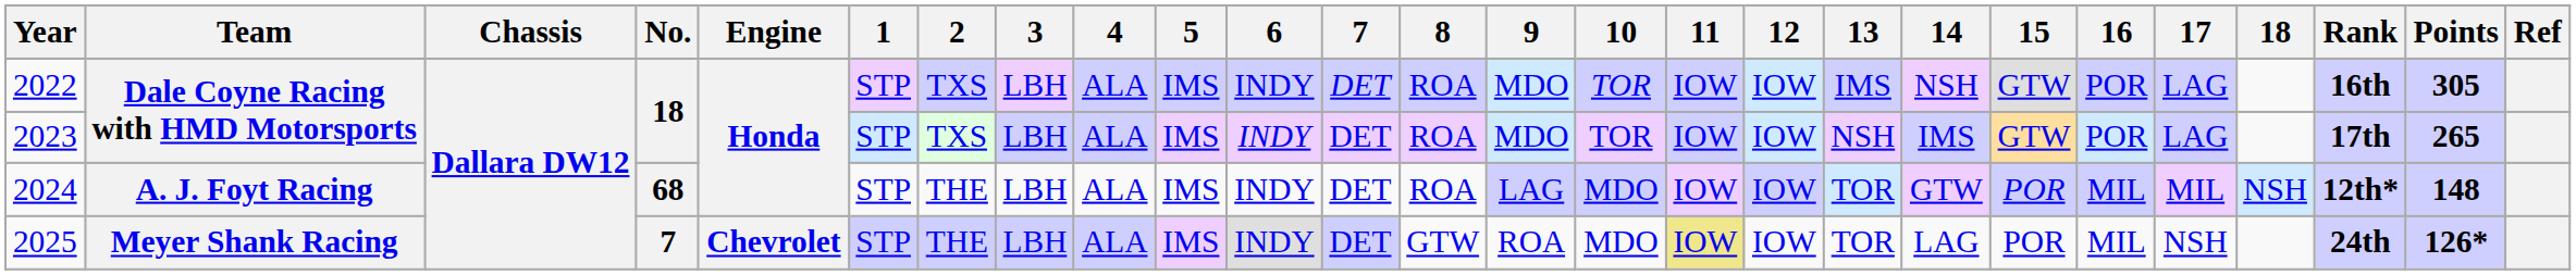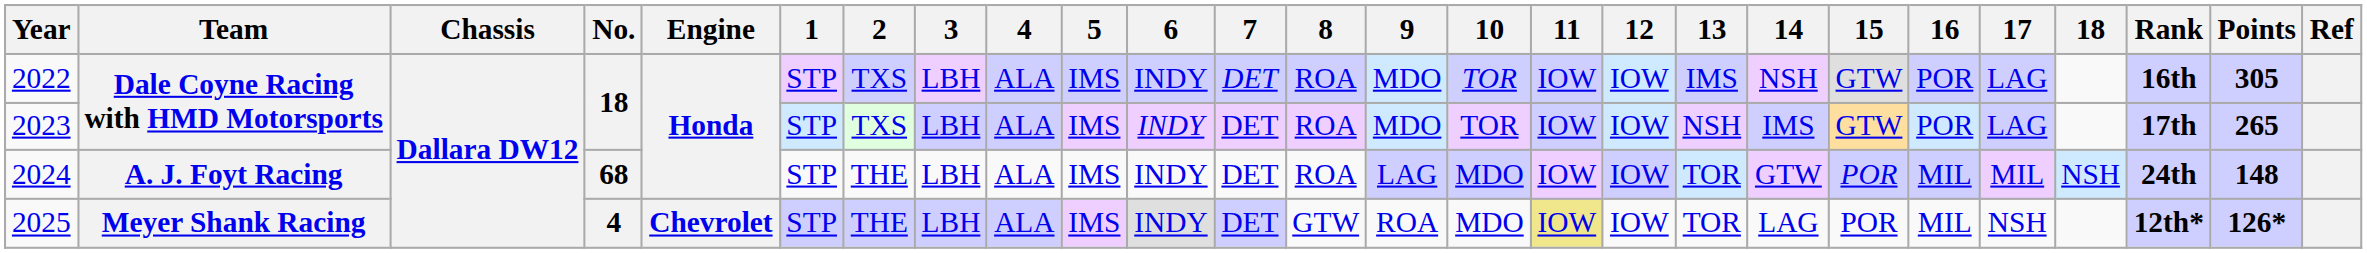2024 | Rank: 12th* -> 24th
2025 | No.: 7 -> 4
2025 | Rank: 24th -> 12th*
